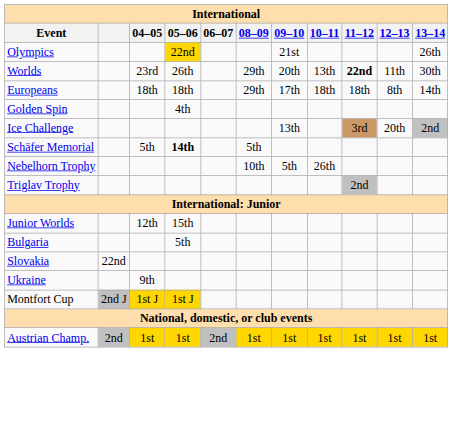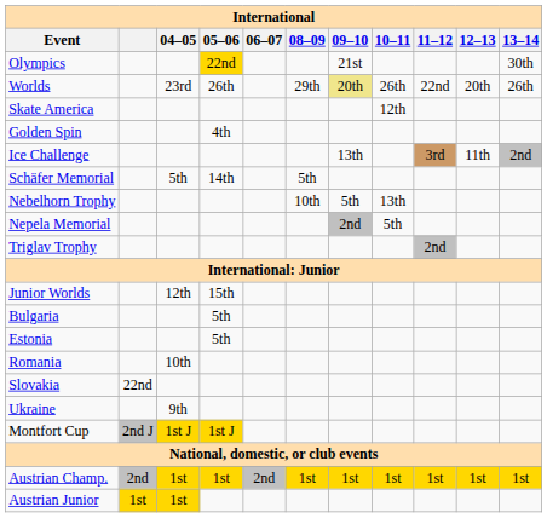Olympics | 13–14: 26th -> 30th
Worlds | 09–10: no background -> khaki background
Worlds | 10–11: 13th -> 26th
Worlds | 11–12: bold -> normal
Worlds | 12–13: 11th -> 20th
Worlds | 13–14: 30th -> 26th
- row: Europeans | 18th | 18th | 29th | 17th | 18th | 18th | 8th | 14th
+ row: Skate America | 12th
Ice Challenge | 12–13: 20th -> 11th
Schäfer Memorial | 05–06: bold -> normal
Nebelhorn Trophy | 10–11: 26th -> 13th
+ row: Nepela Memorial | 2nd | 5th
+ row: Estonia | 5th
+ row: Romania | 10th
+ row: Austrian Junior | 1st | 1st
